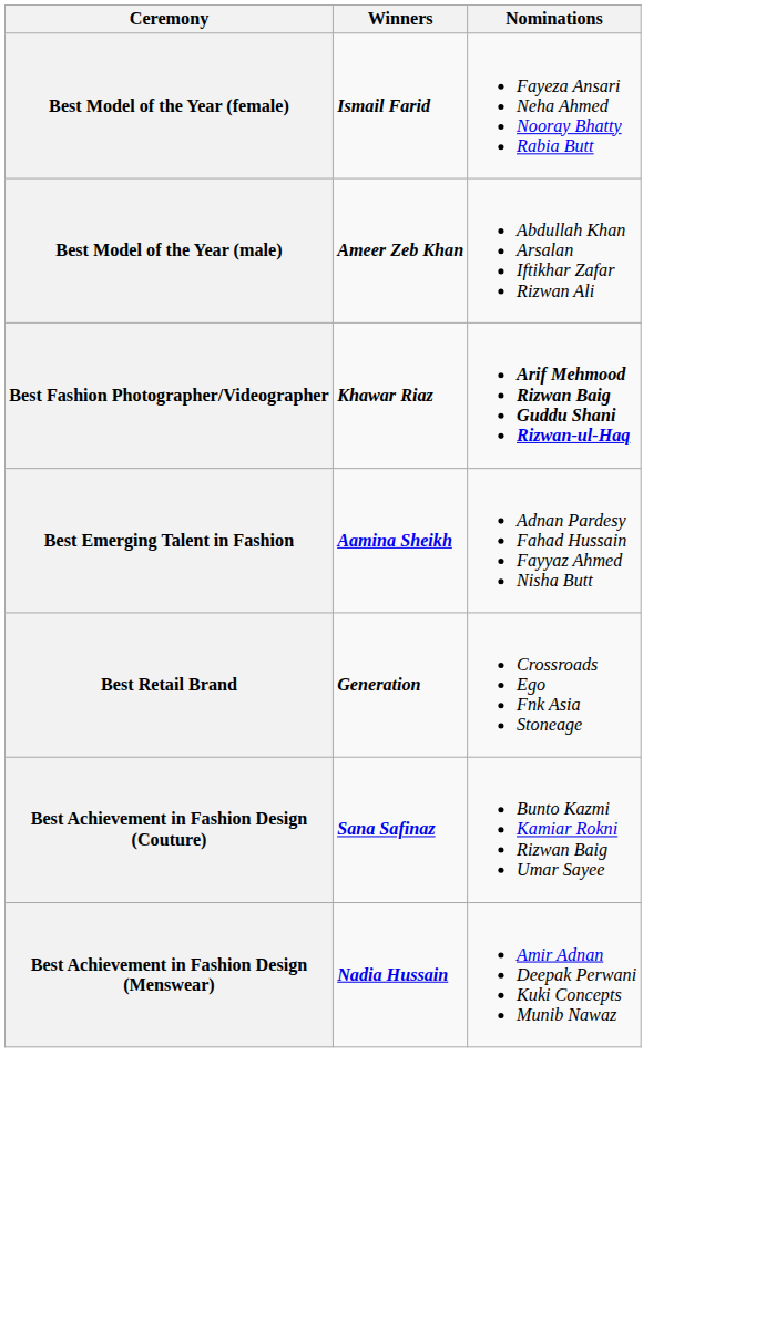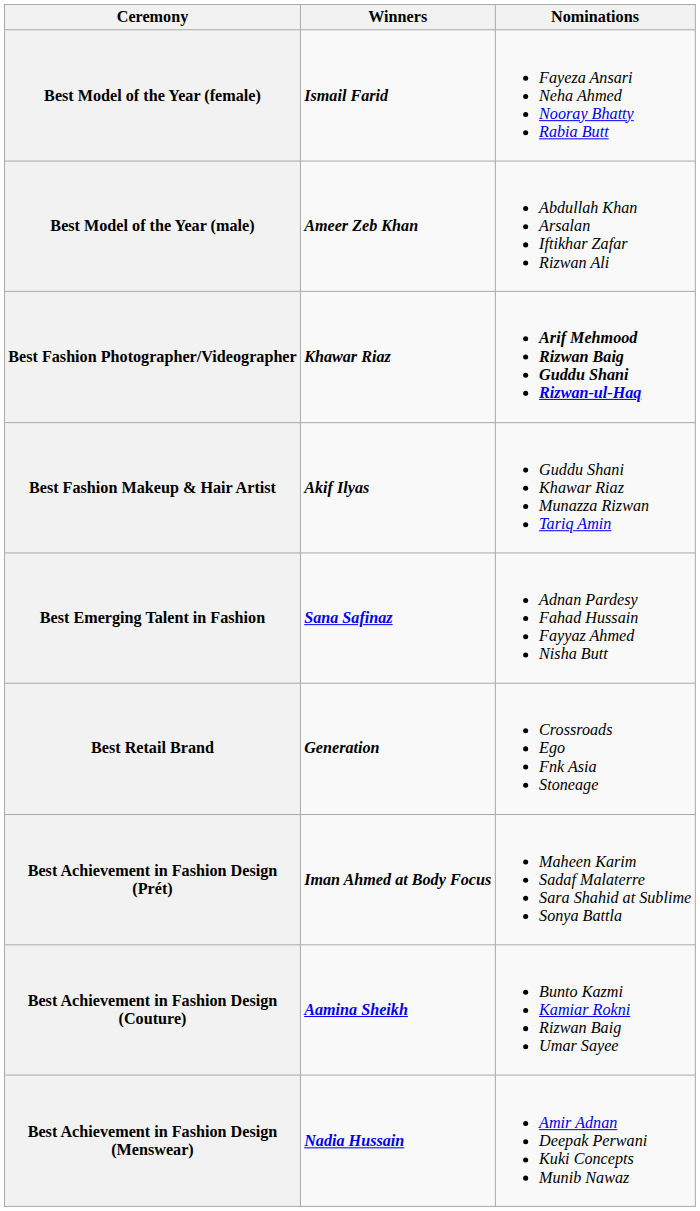+ row: Best Fashion Makeup & Hair Artist | Akif Ilyas | Guddu Shani Khawar Riaz Munazza Rizwan Tariq Amin
Best Emerging Talent in Fashion | Winners: Aamina Sheikh -> Sana Safinaz
+ row: Best Achievement in Fashion Design (Prét) | Iman Ahmed at Body Focus | Maheen Karim Sadaf Malaterre Sara Shahid at Sublime Sonya Battla
Best Achievement in Fashion Design (Couture) | Winners: Sana Safinaz -> Aamina Sheikh
